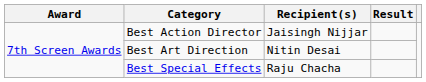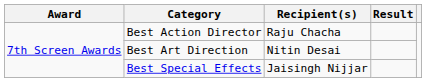Best Action Director | Recipient(s): Jaisingh Nijjar -> Raju Chacha
Best Special Effects | Recipient(s): Raju Chacha -> Jaisingh Nijjar
